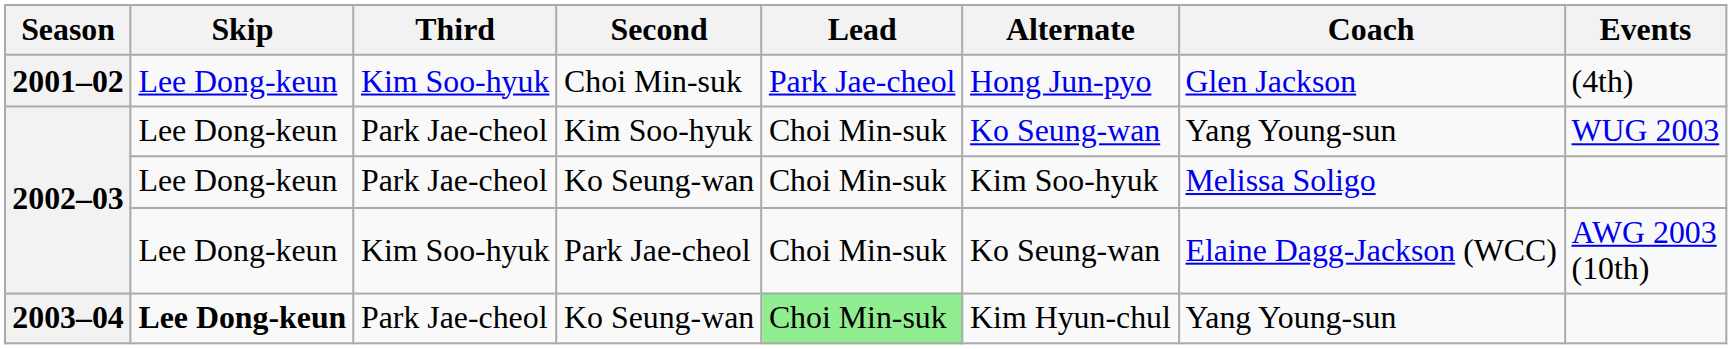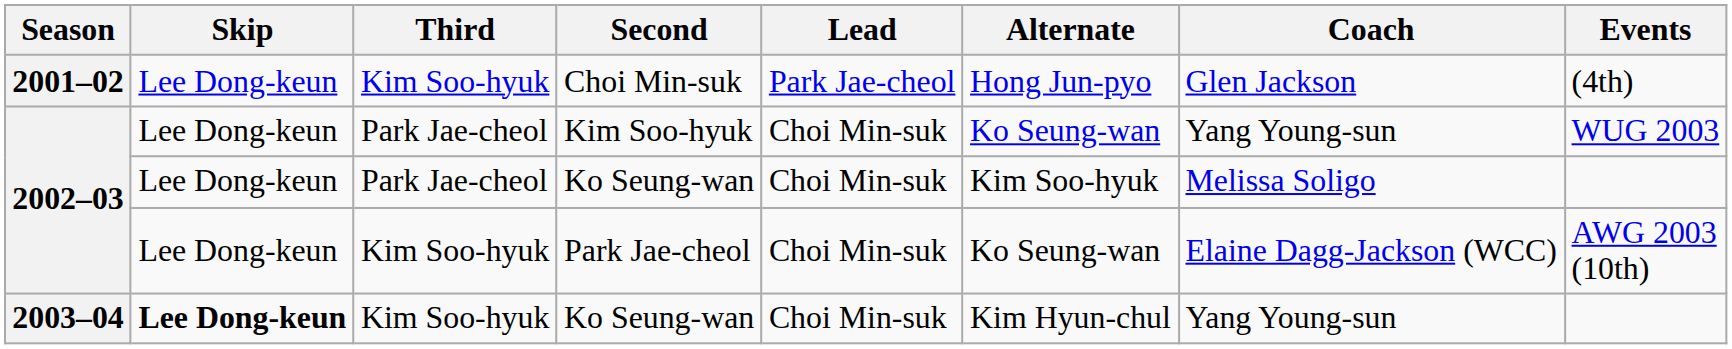2003–04 / Ko Seung-wan | Third: Park Jae-cheol -> Kim Soo-hyuk
2003–04 / Ko Seung-wan | Lead: lightgreen background -> no background
